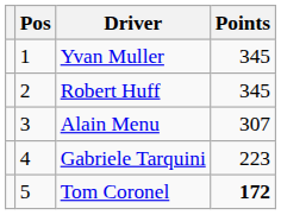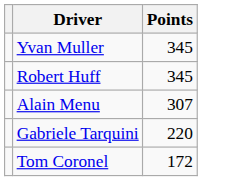- column: Pos | 1 | 2 | 3 | 4 | 5
Gabriele Tarquini | Points: 223 -> 220
Tom Coronel | Points: bold -> normal
